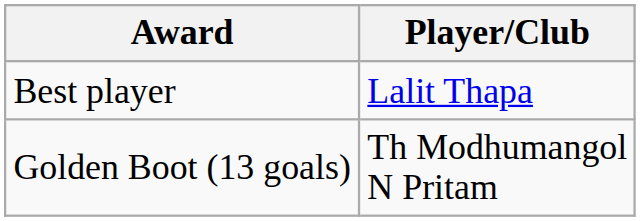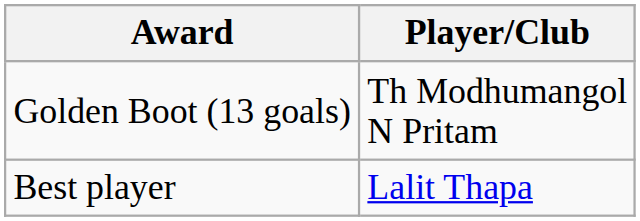rows swapped: Golden Boot (13 goals) <-> Best player
